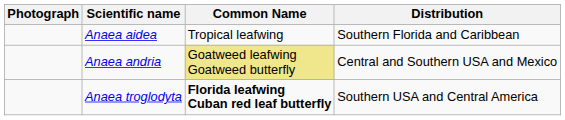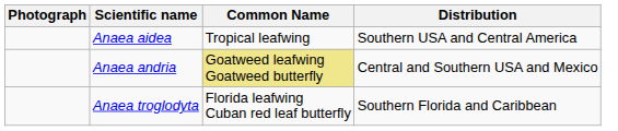Anaea aidea | Distribution: Southern Florida and Caribbean -> Southern USA and Central America
Anaea troglodyta | Common Name: bold -> normal
Anaea troglodyta | Distribution: Southern USA and Central America -> Southern Florida and Caribbean
